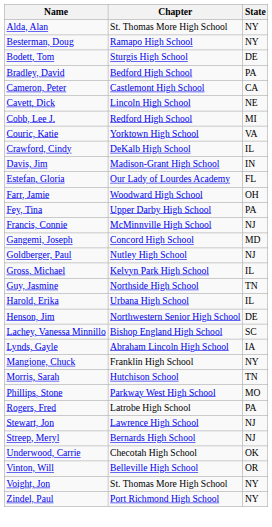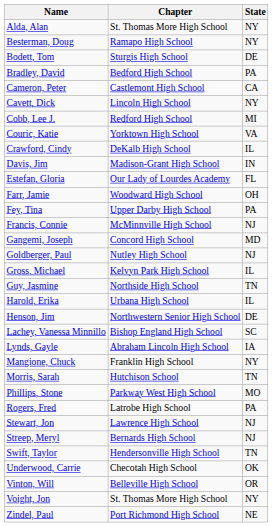Cavett, Dick | State: NE -> NY
+ row: Swift, Taylor | Hendersonville High School | TN
Zindel, Paul | State: NY -> NE
